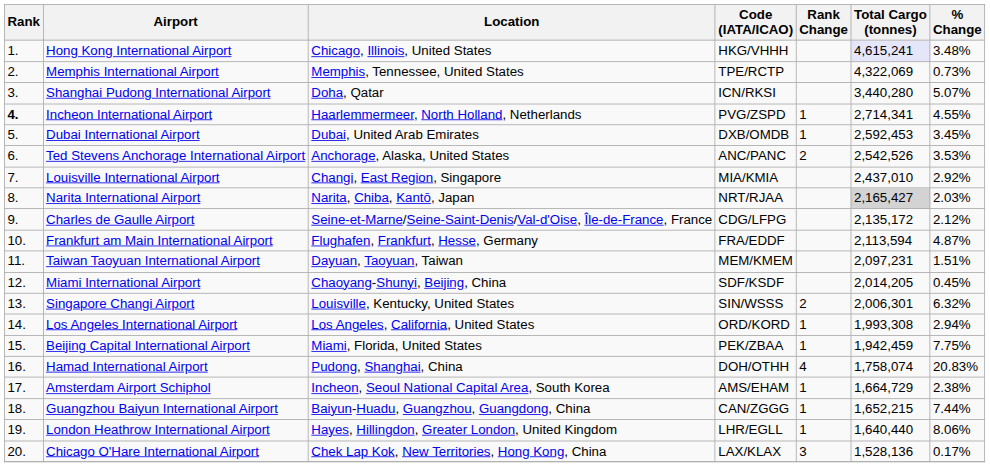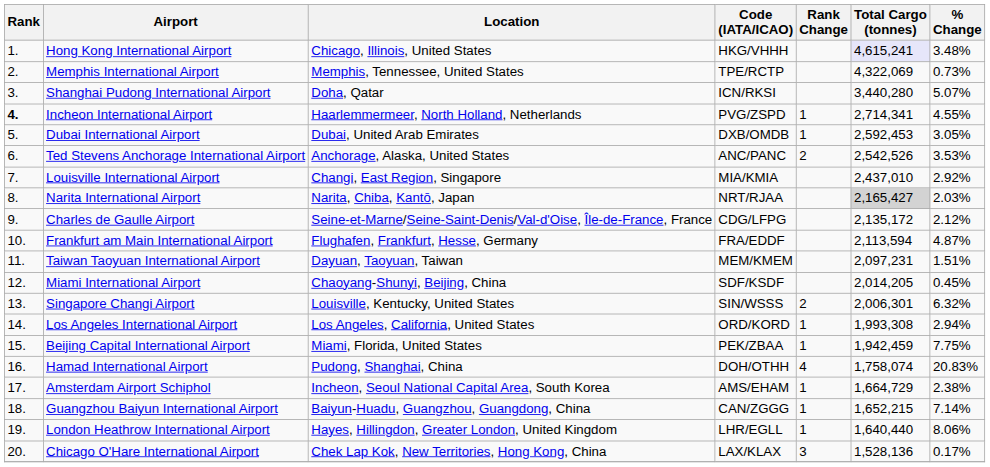Dubai International Airport | % Change: 3.45% -> 3.05%
Guangzhou Baiyun International Airport | % Change: 7.44% -> 7.14%
